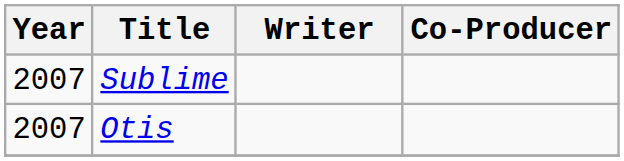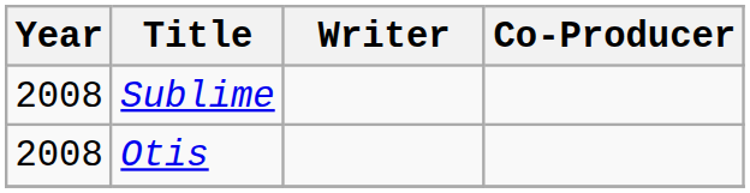Sublime | Year: 2007 -> 2008
Otis | Year: 2007 -> 2008
